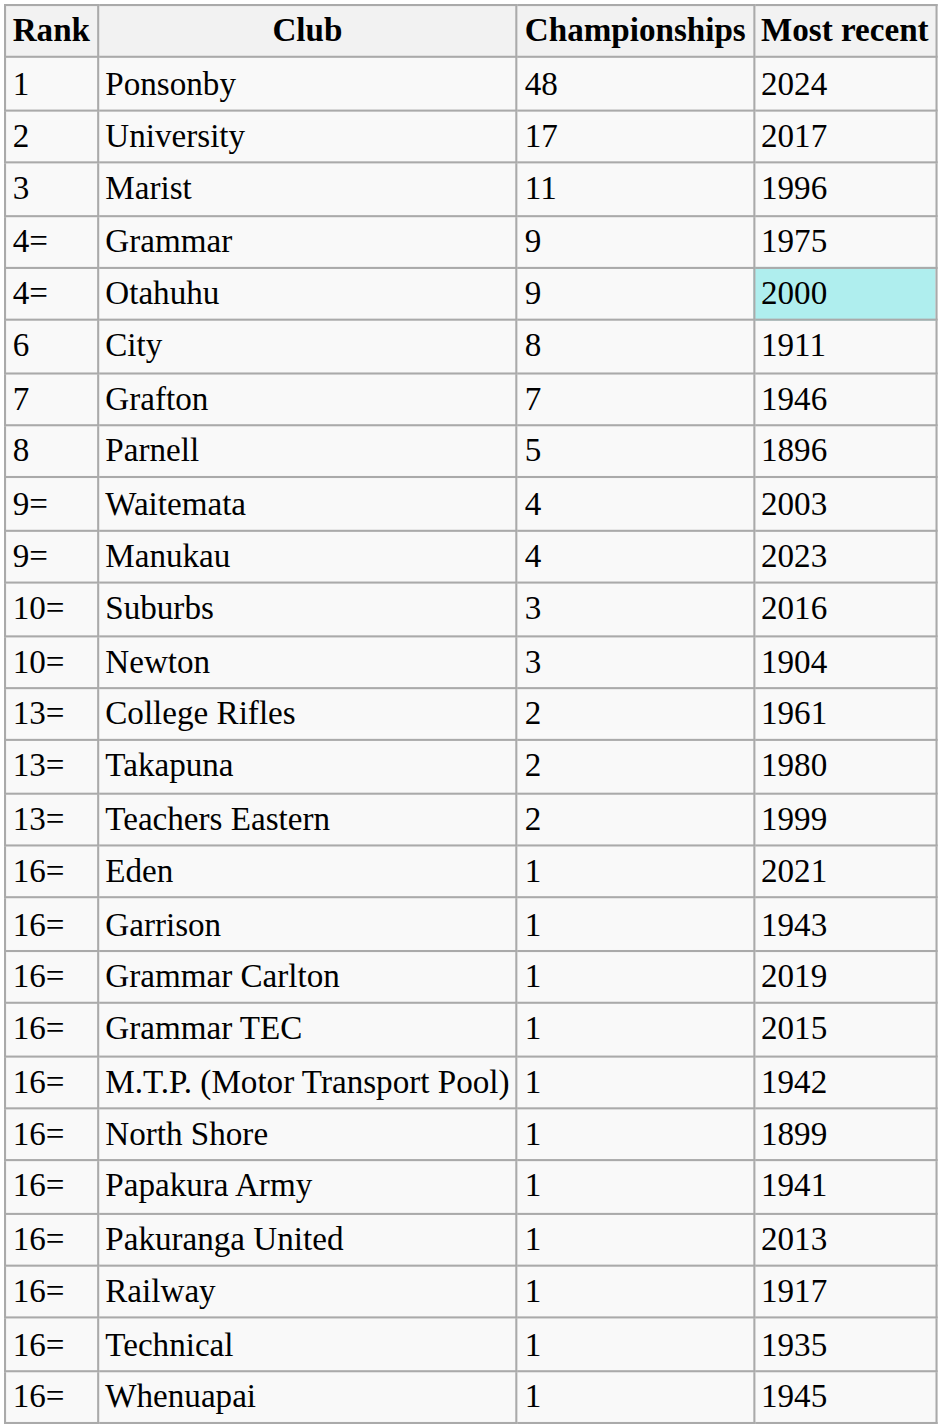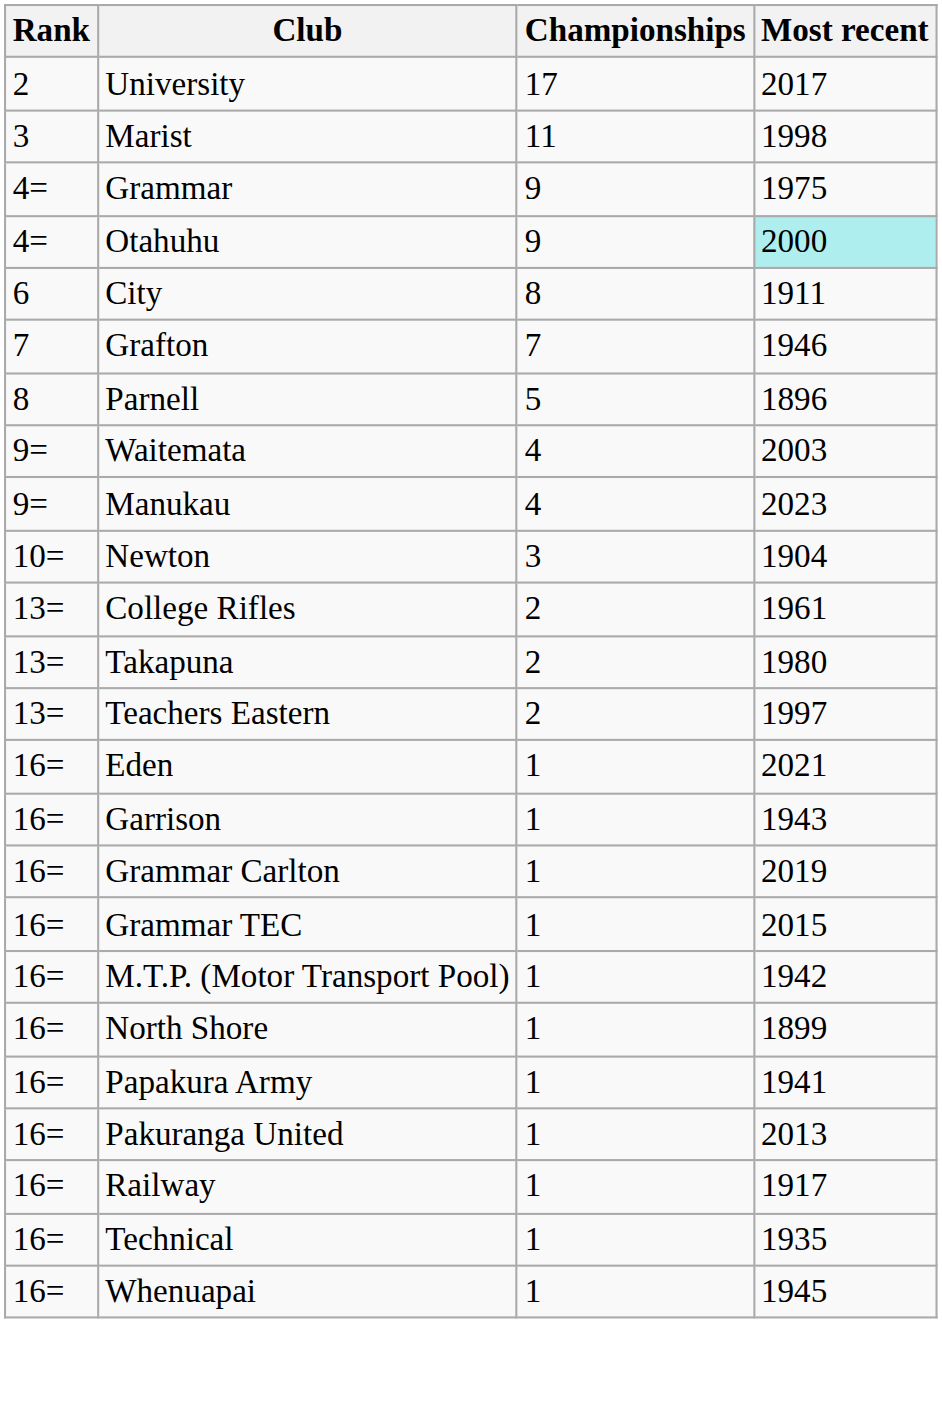- row: 1 | Ponsonby | 48 | 2024
Marist | Most recent: 1996 -> 1998
- row: 10= | Suburbs | 3 | 2016
Teachers Eastern | Most recent: 1999 -> 1997
